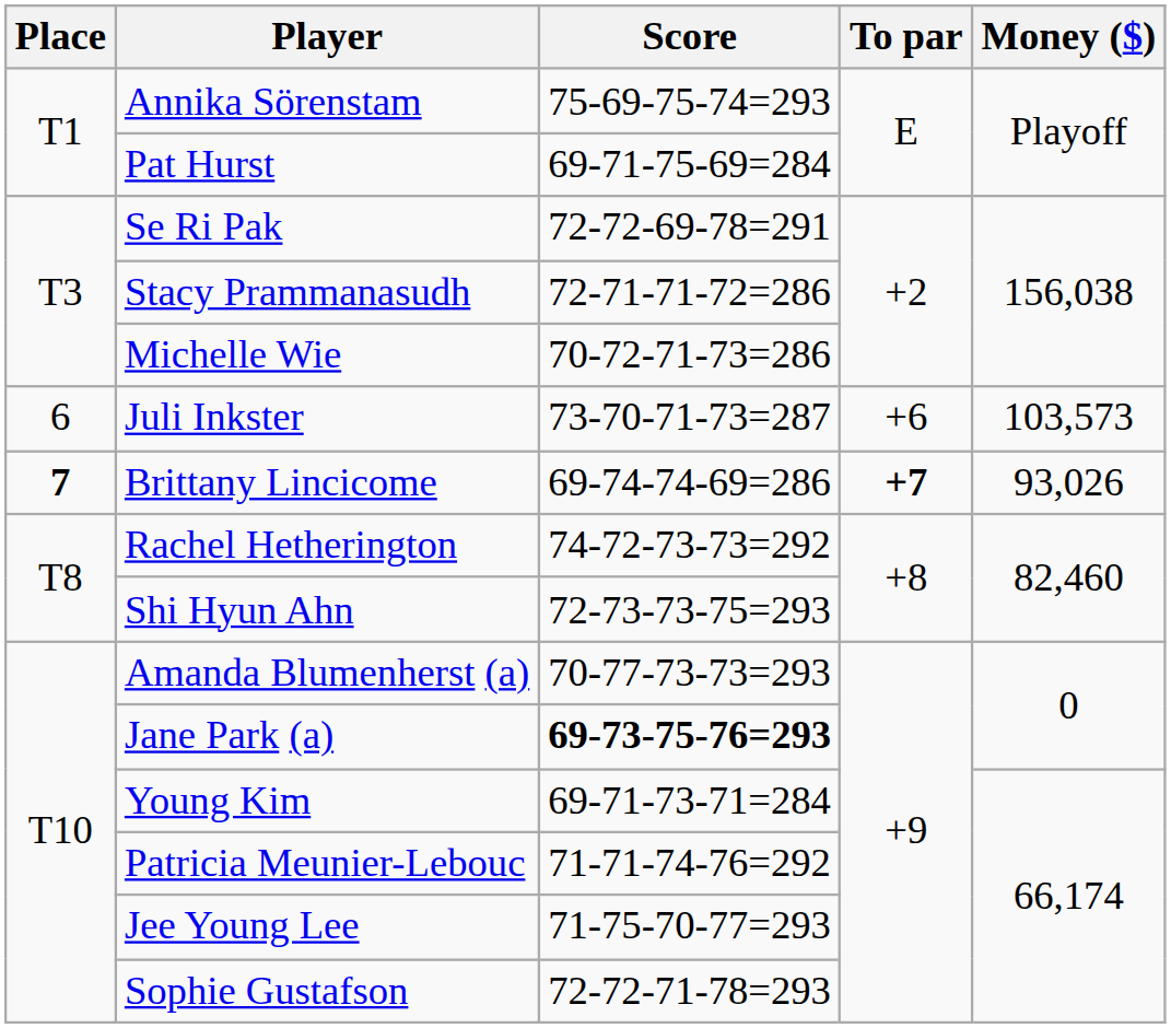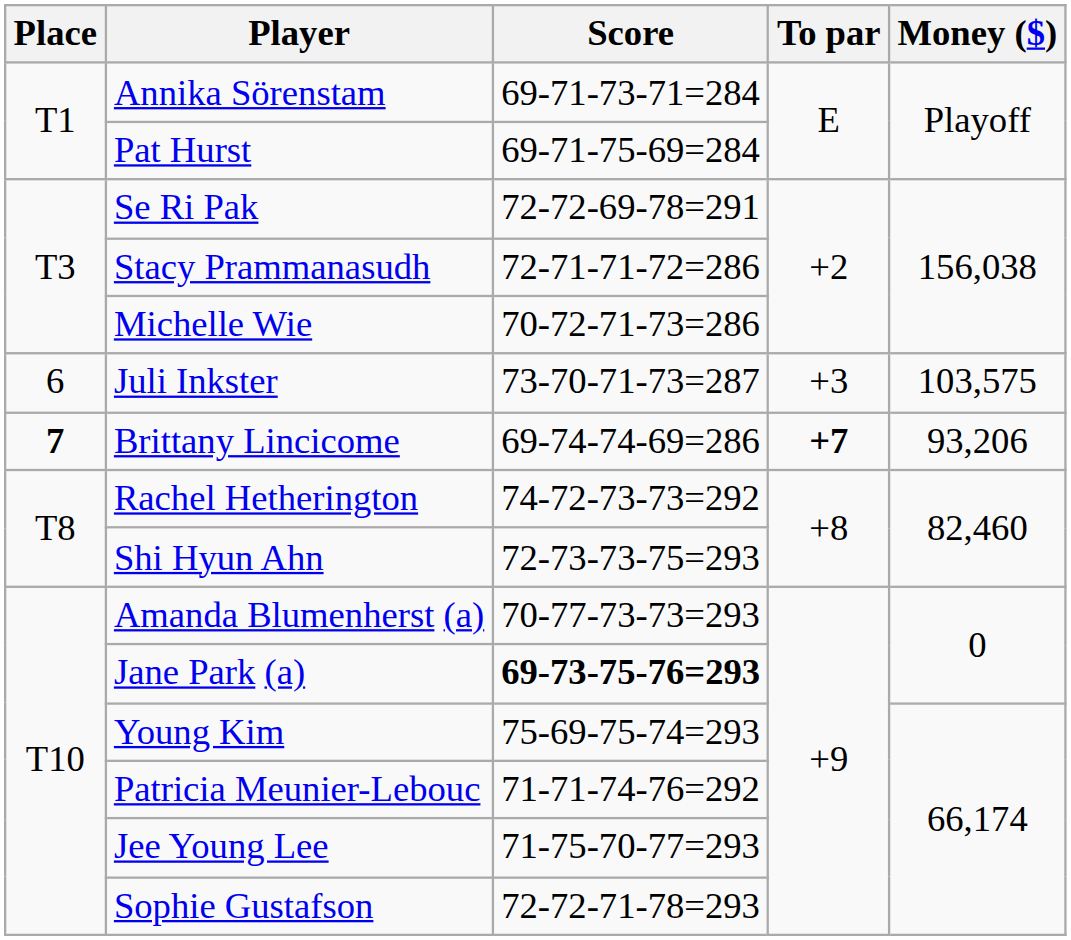Annika Sörenstam | Score: 75-69-75-74=293 -> 69-71-73-71=284
Juli Inkster | To par: +6 -> +3
Juli Inkster | Money ($): 103,573 -> 103,575
Brittany Lincicome | Money ($): 93,026 -> 93,206
Young Kim | Score: 69-71-73-71=284 -> 75-69-75-74=293
